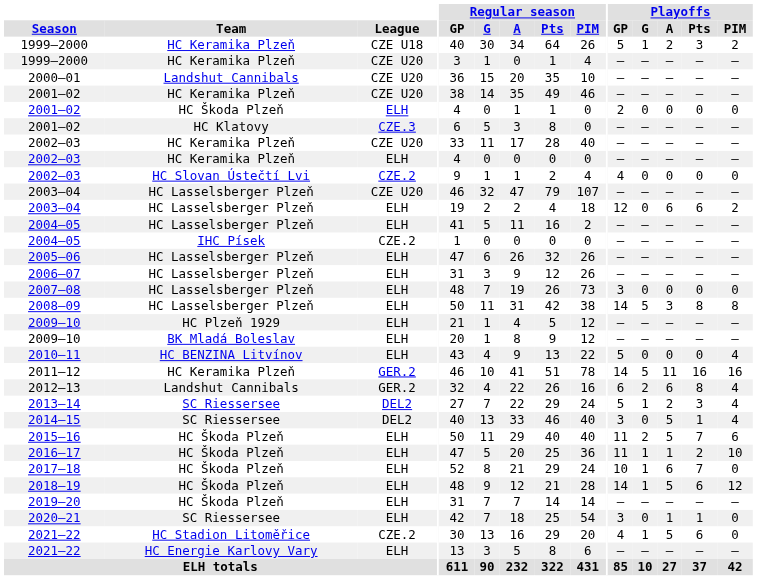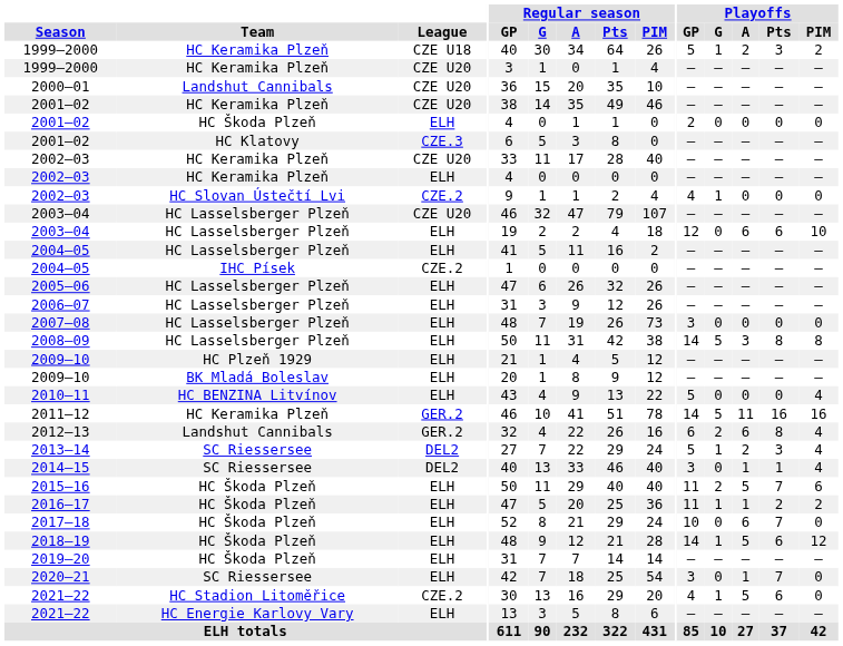2002–03 / CZE.2 | Playoffs / G: 0 -> 1
2003–04 / ELH | Playoffs / PIM: 2 -> 10
2014–15 | Playoffs / A: 5 -> 1
2016–17 | Playoffs / PIM: 10 -> 2
2017–18 | Playoffs / G: 1 -> 0
2020–21 | Playoffs / Pts: 1 -> 7
